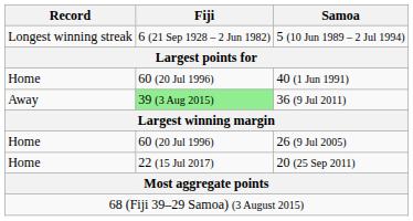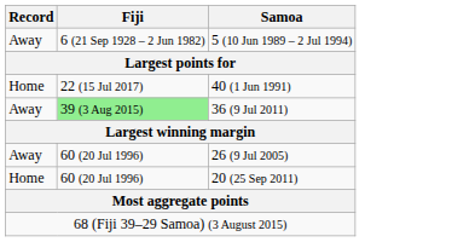5 (10 Jun 1989 – 2 Jul 1994) | Record: Longest winning streak -> Away
40 (1 Jun 1991) | Fiji: 60 (20 Jul 1996) -> 22 (15 Jul 2017)
26 (9 Jul 2005) | Record: Home -> Away
20 (25 Sep 2011) | Fiji: 22 (15 Jul 2017) -> 60 (20 Jul 1996)
